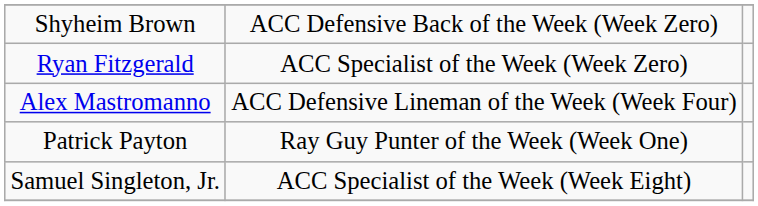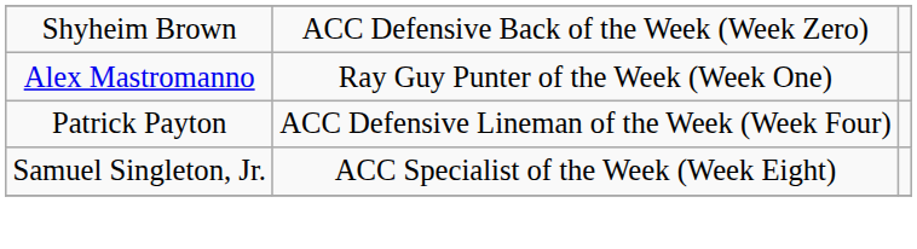- row: Ryan Fitzgerald | ACC Specialist of the Week (Week Zero)
Alex Mastromanno | column 2: ACC Defensive Lineman of the Week (Week Four) -> Ray Guy Punter of the Week (Week One)
Patrick Payton | column 2: Ray Guy Punter of the Week (Week One) -> ACC Defensive Lineman of the Week (Week Four)
